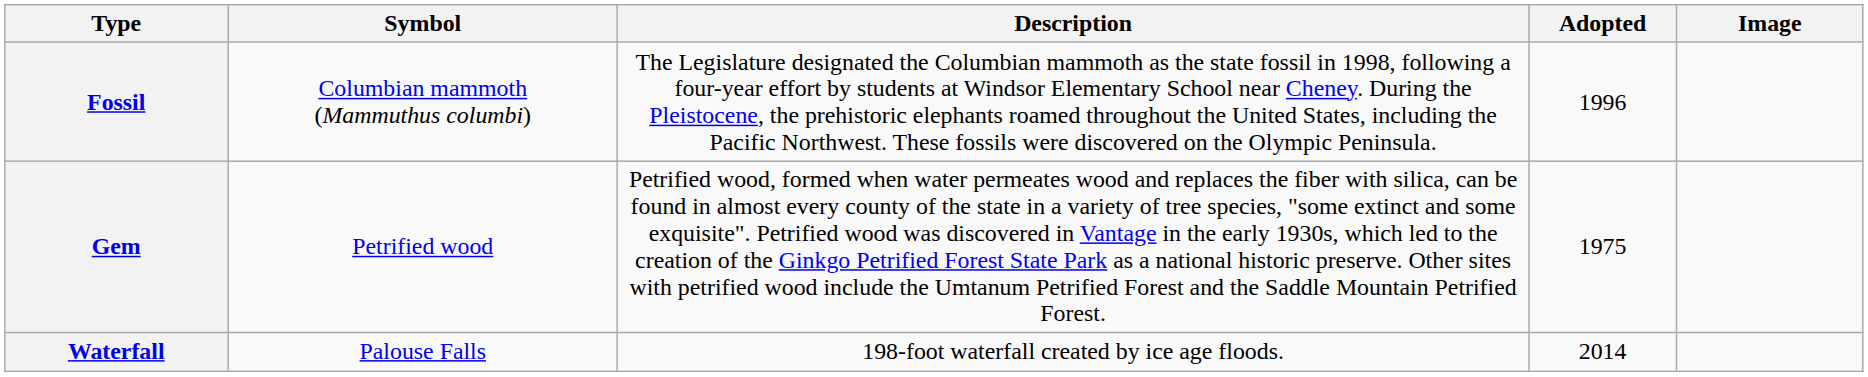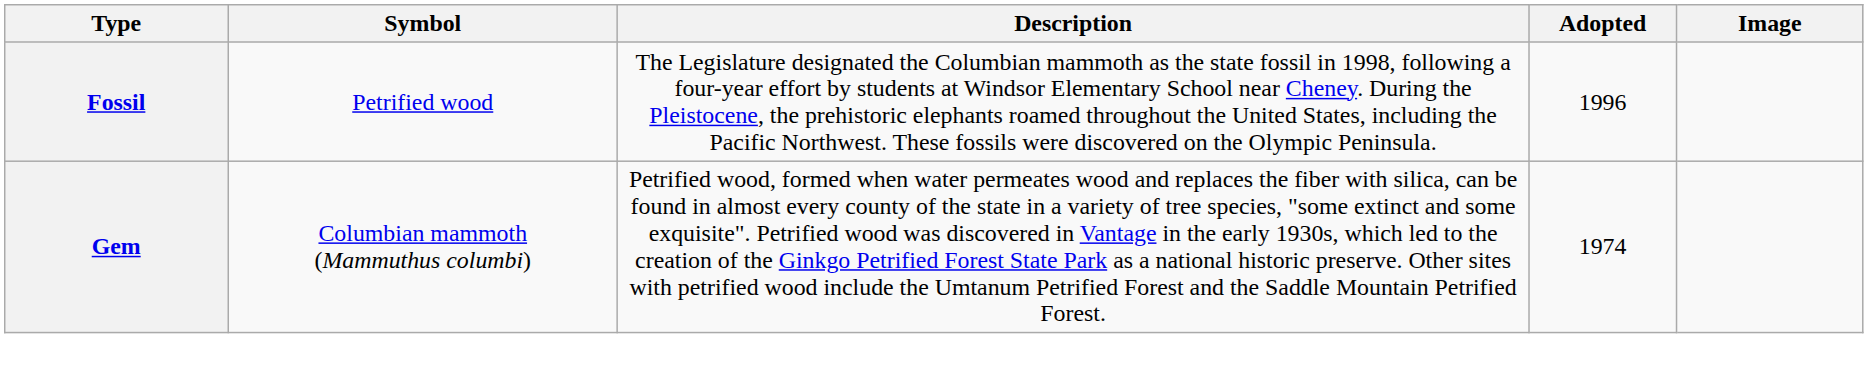Fossil | Symbol: Columbian mammoth (Mammuthus columbi) -> Petrified wood
Gem | Symbol: Petrified wood -> Columbian mammoth (Mammuthus columbi)
Gem | Adopted: 1975 -> 1974
- row: Waterfall | Palouse Falls | 198-foot waterfall created by ice age floods. | 2014
